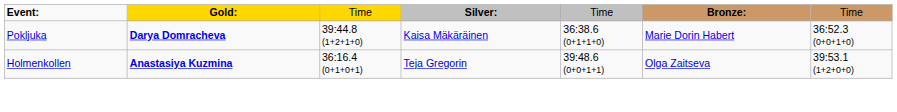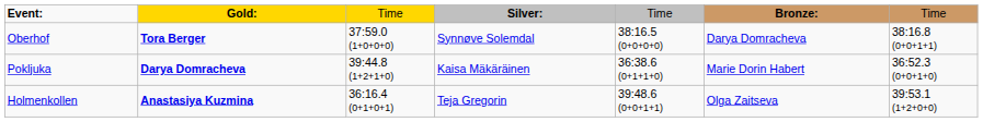+ row: Oberhof | Tora Berger | 37:59.0 (1+0+0+0) | Synnøve Solemdal | 38:16.5 (0+0+0+0) | Darya Domracheva | 38:16.8 (0+0+1+1)
